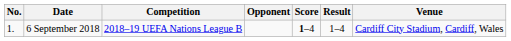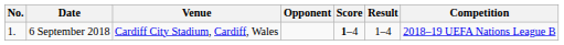columns swapped: Venue <-> Competition
